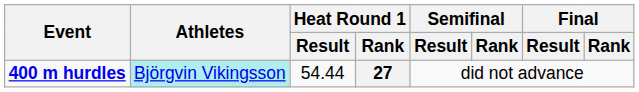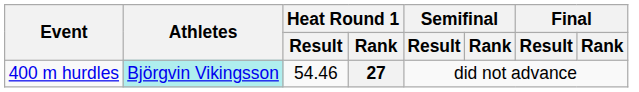27 | Event: bold -> normal
27 | Heat Round 1 / Result: 54.44 -> 54.46
